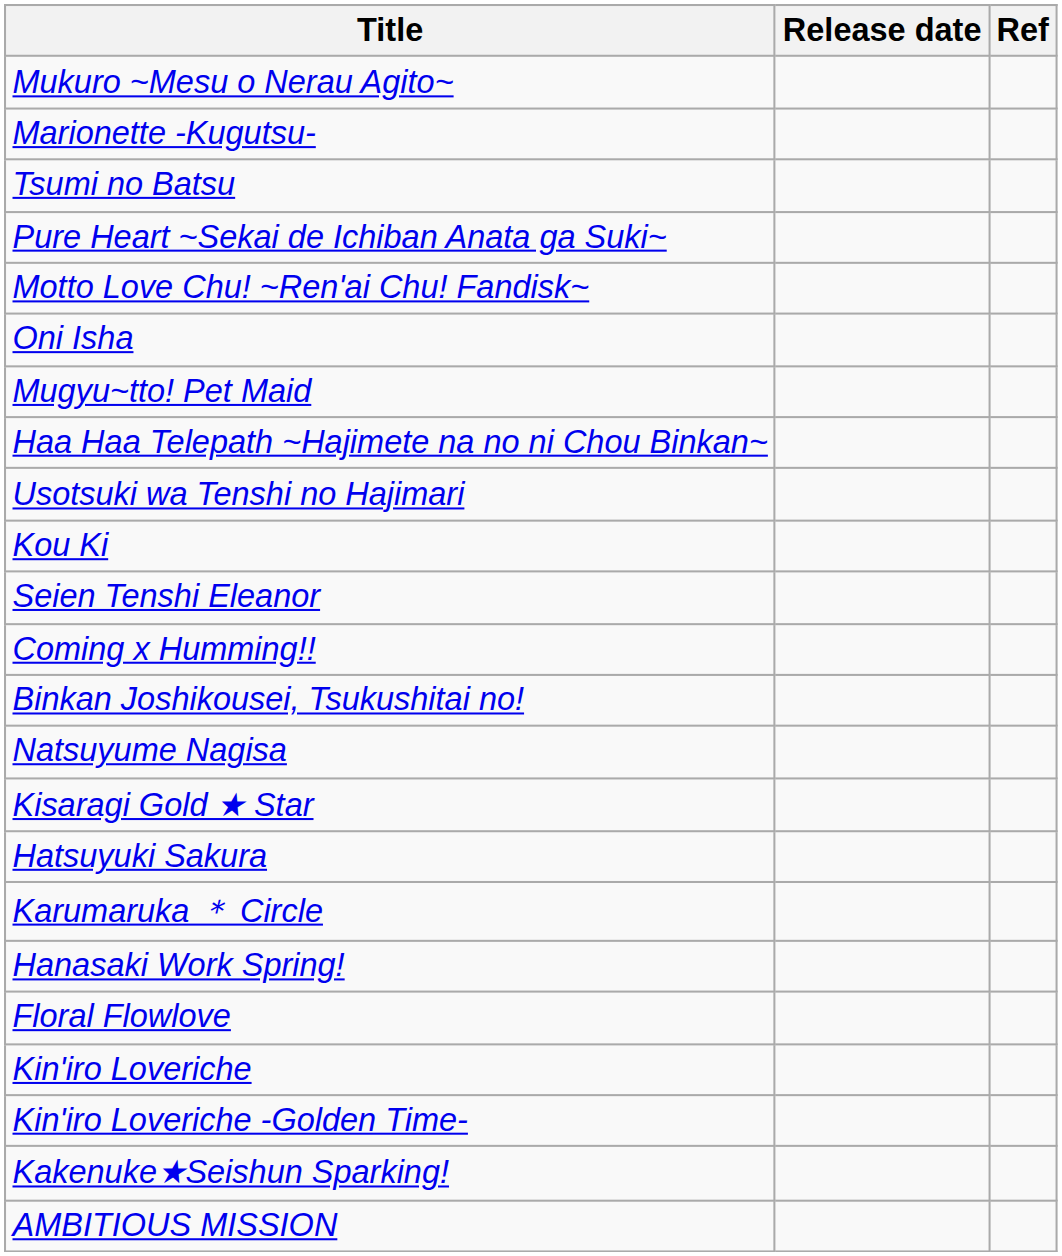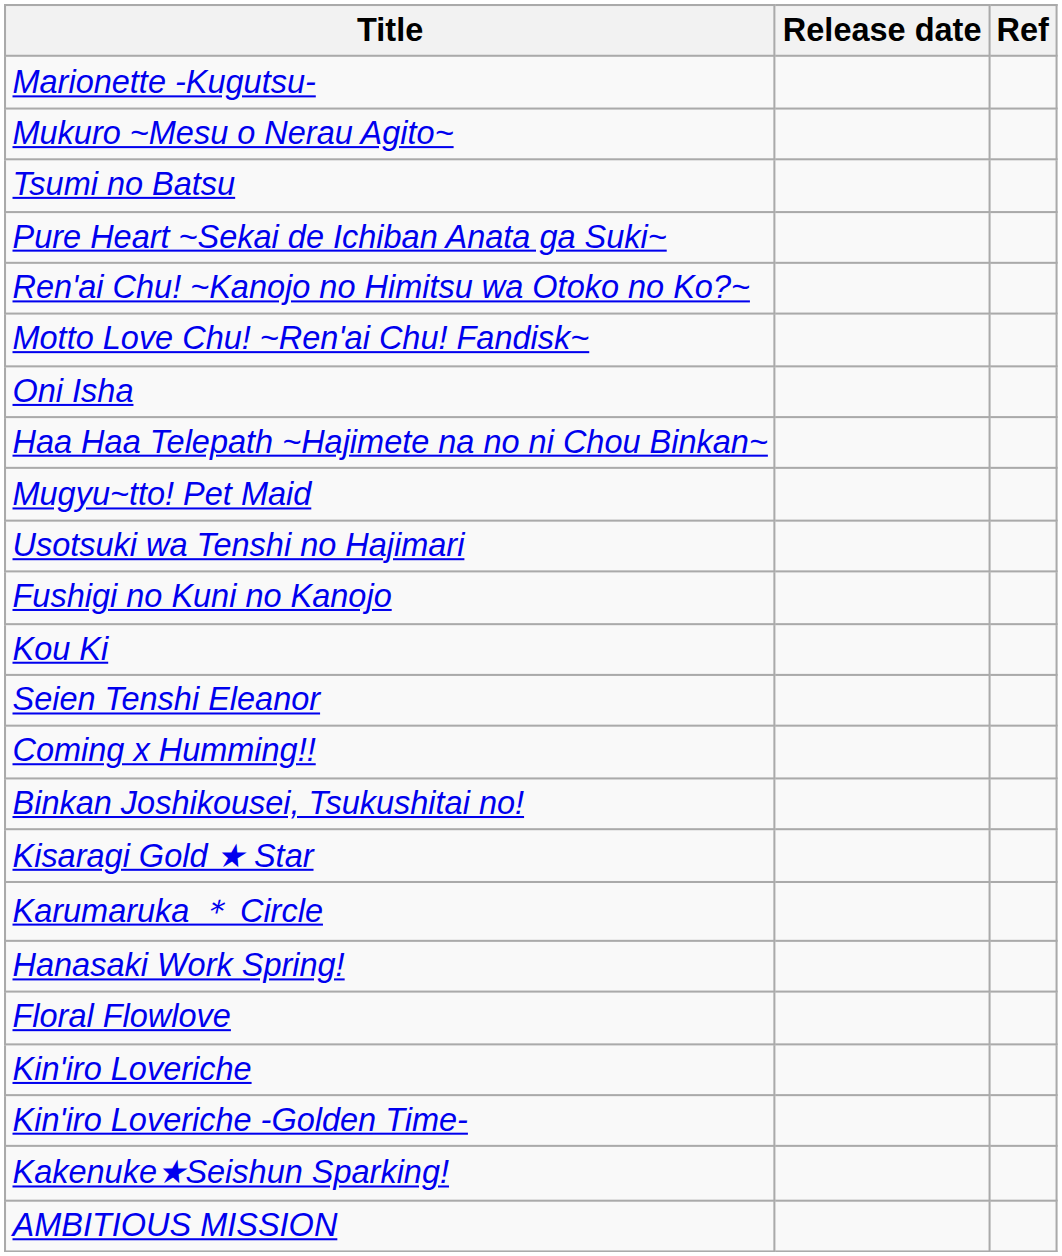rows swapped: Mukuro ~Mesu o Nerau Agito~ <-> Marionette -Kugutsu-
+ row: Ren'ai Chu! ~Kanojo no Himitsu wa Otoko no Ko?~
rows swapped: Mugyu~tto! Pet Maid <-> Haa Haa Telepath ~Hajimete na no ni Chou Binkan~
+ row: Fushigi no Kuni no Kanojo
- row: Natsuyume Nagisa
- row: Hatsuyuki Sakura
